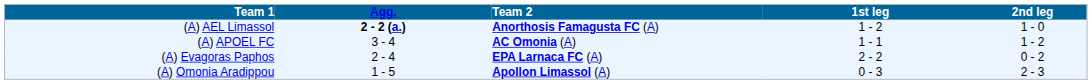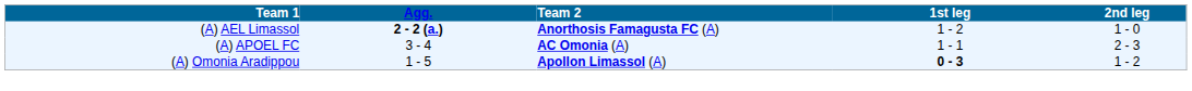(A) APOEL FC | 2nd leg: 1 - 2 -> 2 - 3
- row: (A) Evagoras Paphos | 2 - 4 | EPA Larnaca FC (A) | 2 - 2 | 0 - 2
(A) Omonia Aradippou | 1st leg: normal -> bold
(A) Omonia Aradippou | 2nd leg: 2 - 3 -> 1 - 2
